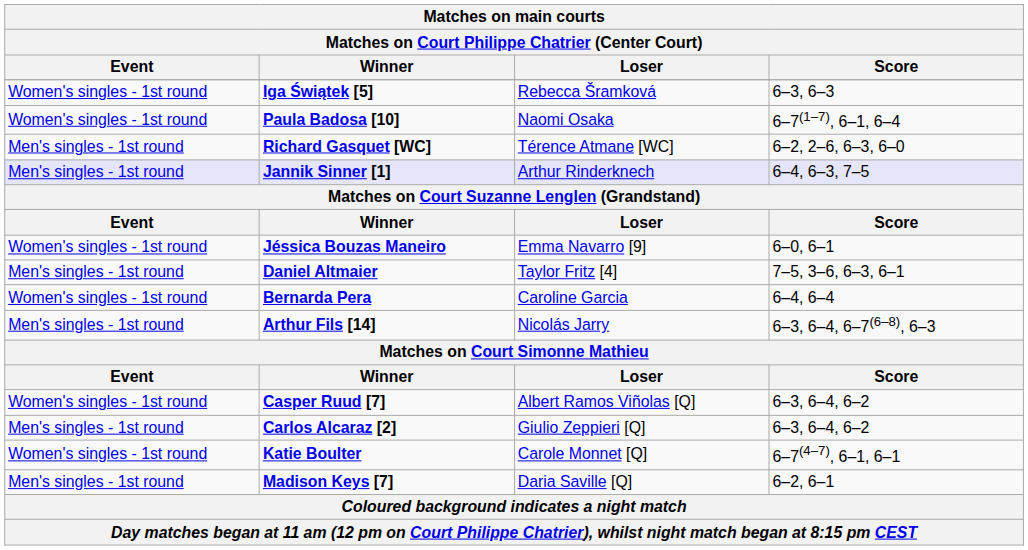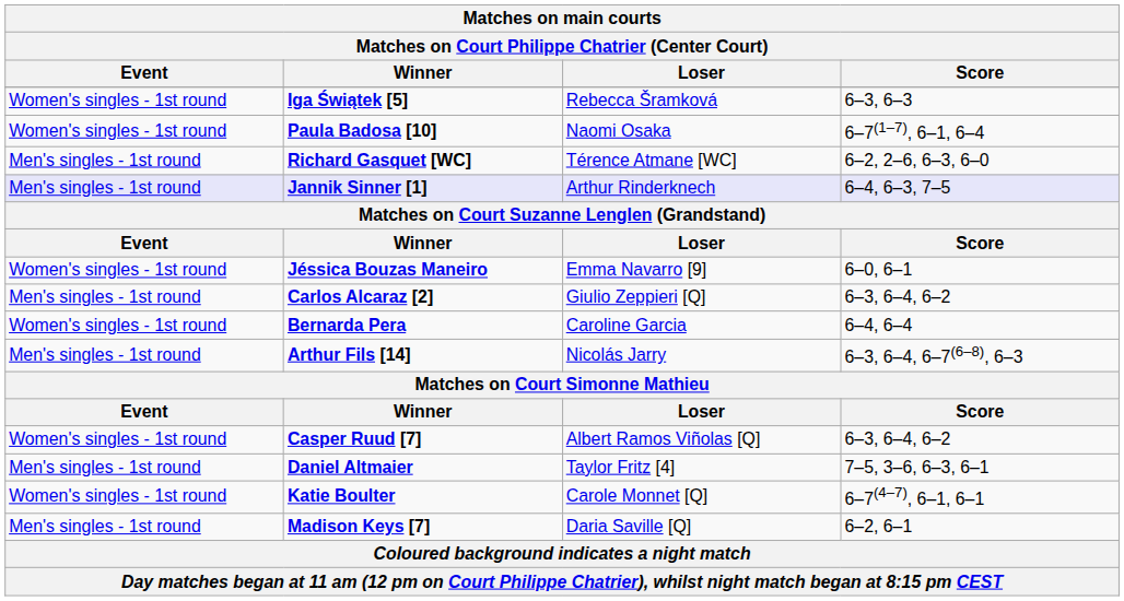rows swapped: Carlos Alcaraz [2] <-> Daniel Altmaier
